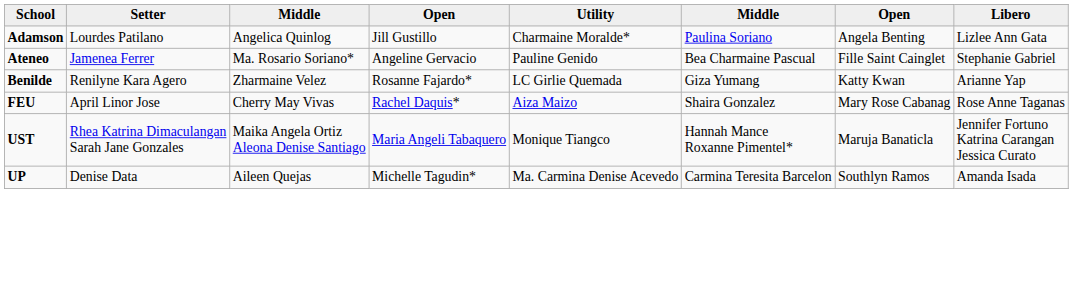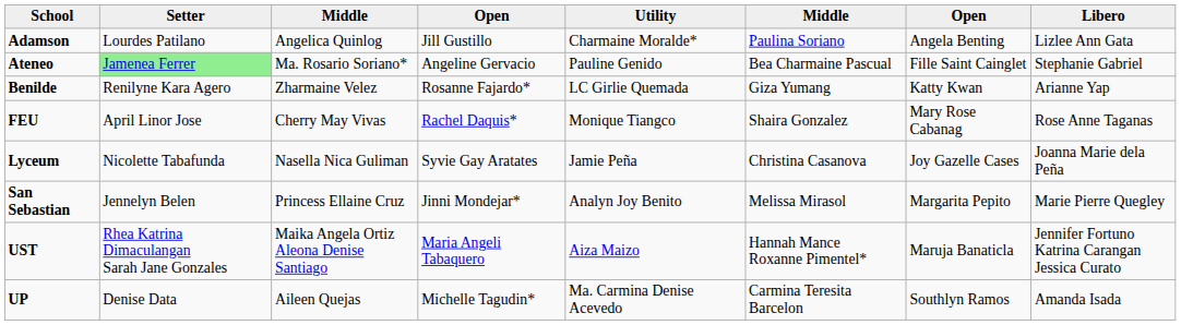Ateneo | Setter: no background -> lightgreen background
FEU | Utility: Aiza Maizo -> Monique Tiangco
+ row: Lyceum | Nicolette Tabafunda | Nasella Nica Guliman | Syvie Gay Aratates | Jamie Peña | Christina Casanova | Joy Gazelle Cases | Joanna Marie dela Peña
+ row: San Sebastian | Jennelyn Belen | Princess Ellaine Cruz | Jinni Mondejar* | Analyn Joy Benito | Melissa Mirasol | Margarita Pepito | Marie Pierre Quegley
UST | Utility: Monique Tiangco -> Aiza Maizo
